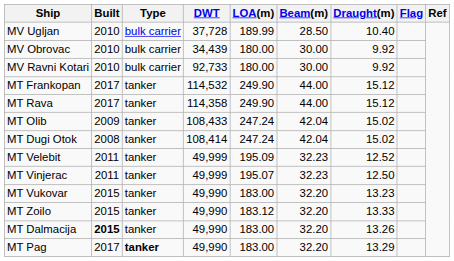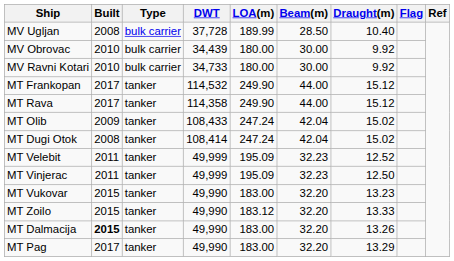MV Ugljan | Built: 2010 -> 2008
MV Ravni Kotari | DWT: 92,733 -> 34,733
MT Vinjerac | LOA(m): 195.07 -> 195.09
MT Pag | Type: bold -> normal
